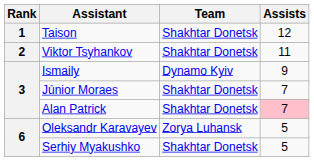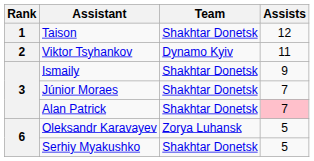Viktor Tsyhankov | Team: Shakhtar Donetsk -> Dynamo Kyiv
Ismaily | Team: Dynamo Kyiv -> Shakhtar Donetsk
